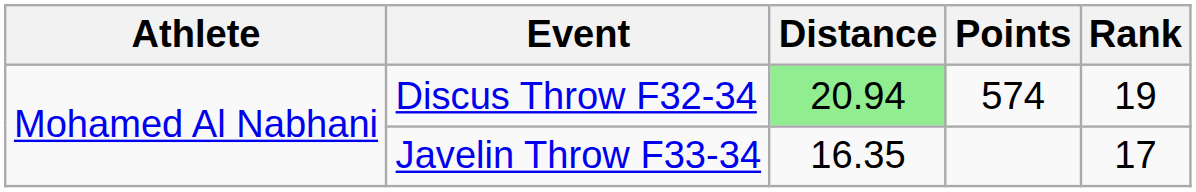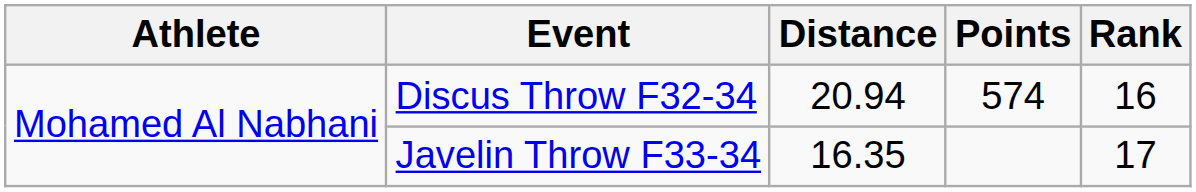Discus Throw F32-34 | Distance: lightgreen background -> no background
Discus Throw F32-34 | Rank: 19 -> 16
